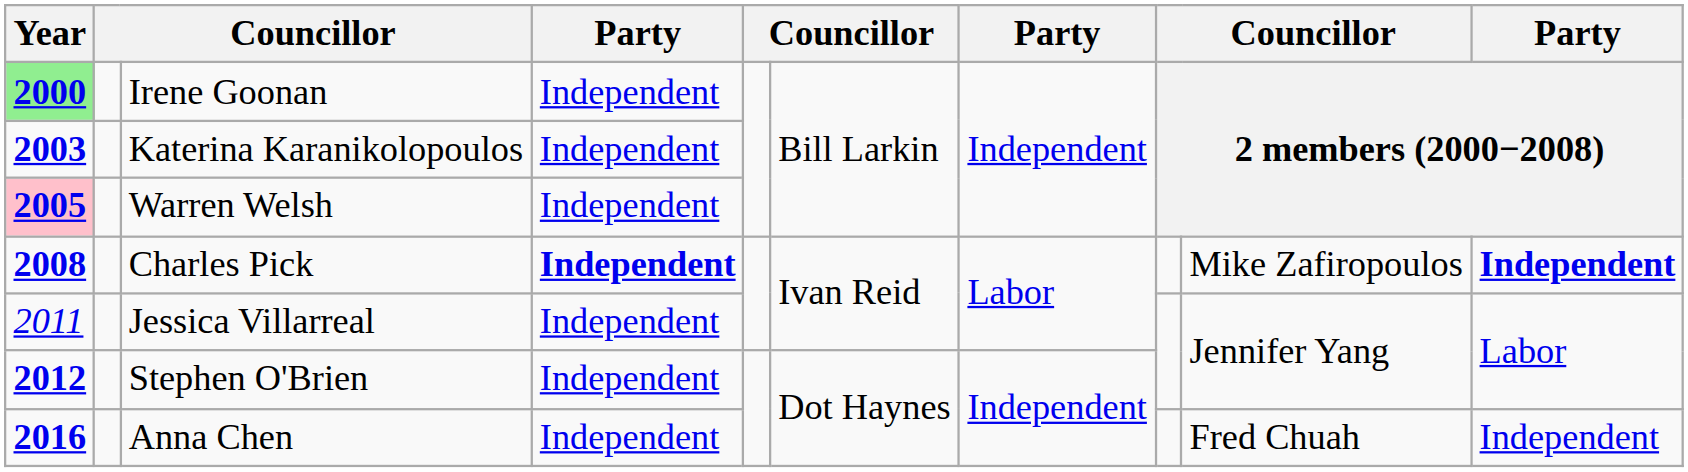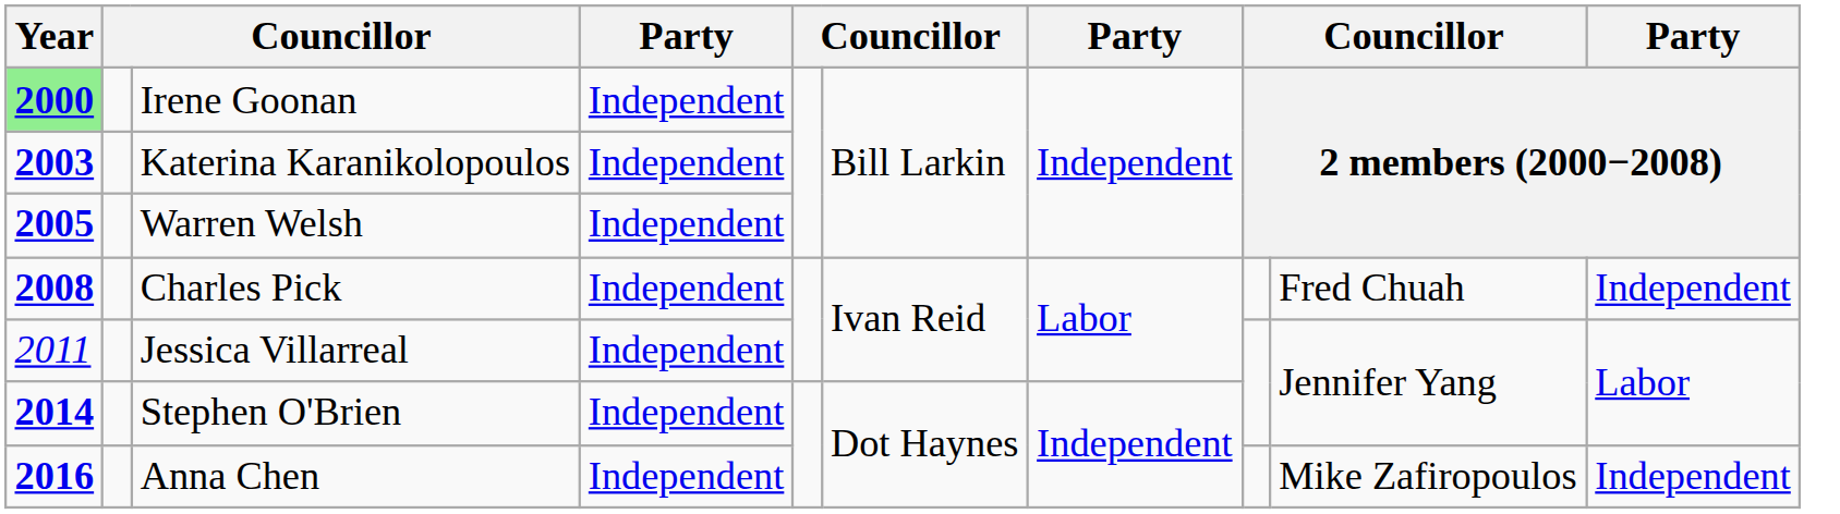Warren Welsh | Year: pink background -> no background
Charles Pick | column 4: bold -> normal
Charles Pick | column 9: Mike Zafiropoulos -> Fred Chuah
Charles Pick | column 10: bold -> normal
Stephen O'Brien | Year: 2012 -> 2014
Anna Chen | column 9: Fred Chuah -> Mike Zafiropoulos
